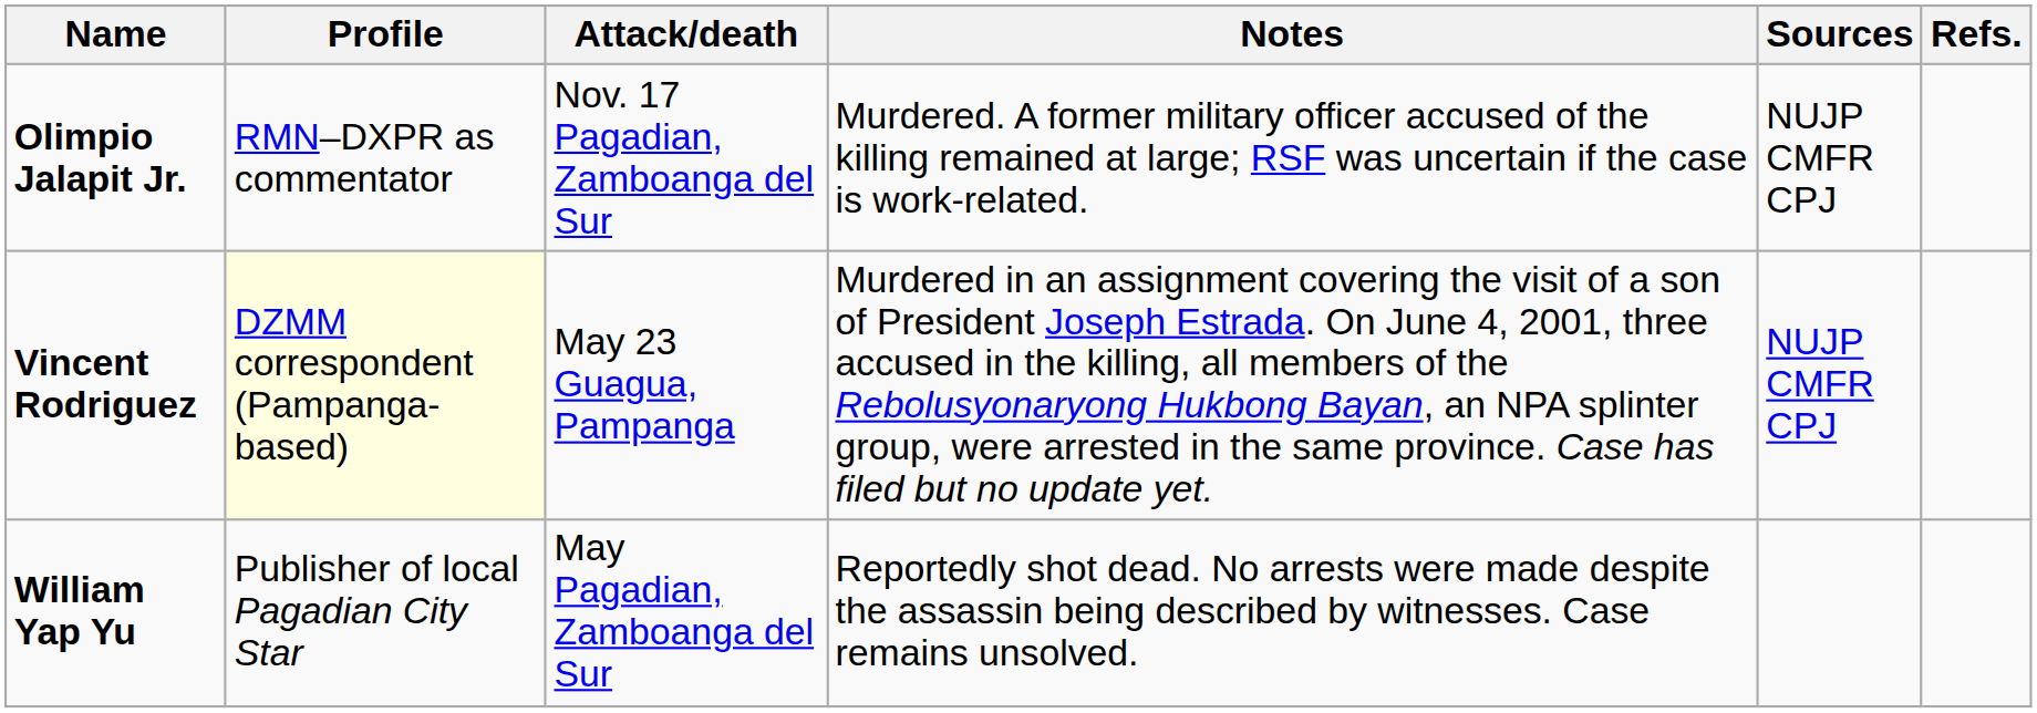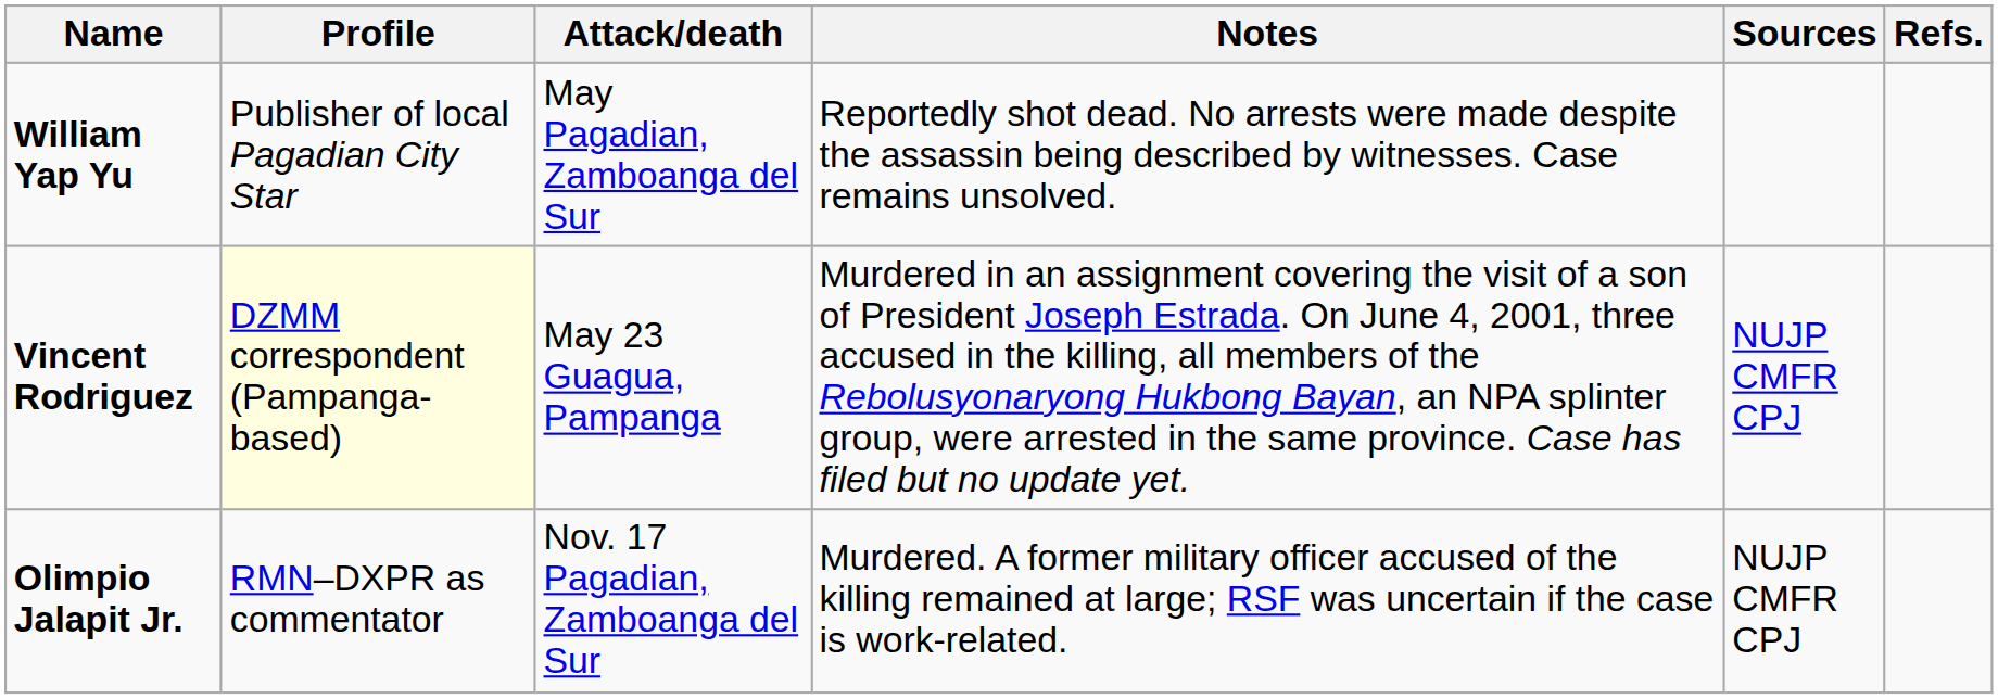rows swapped: William Yap Yu <-> Olimpio Jalapit Jr.
